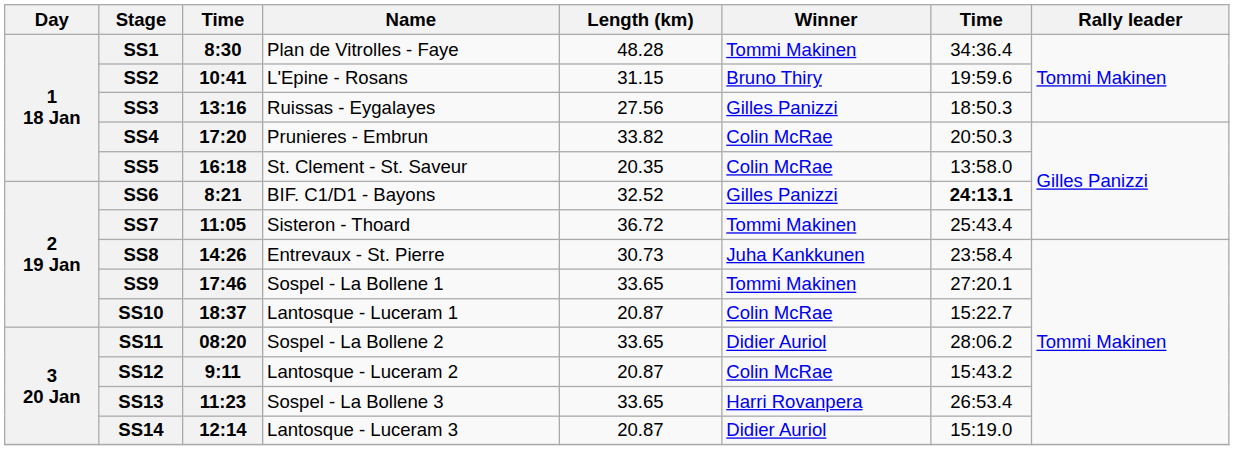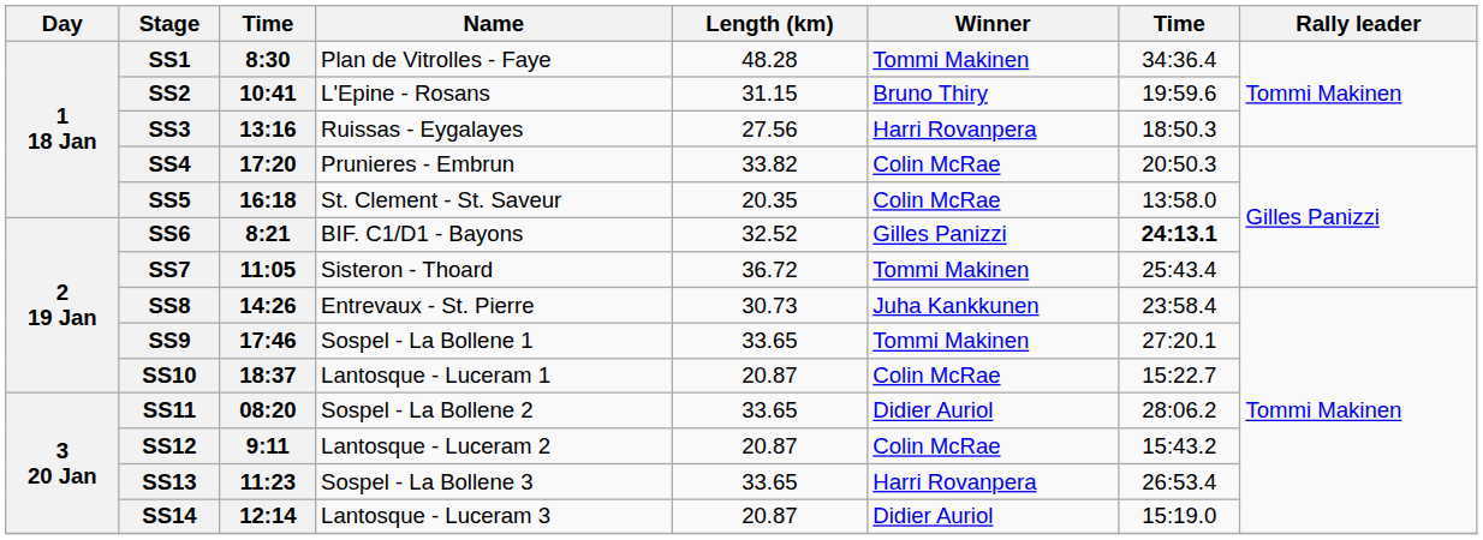SS3 | Winner: Gilles Panizzi -> Harri Rovanpera
